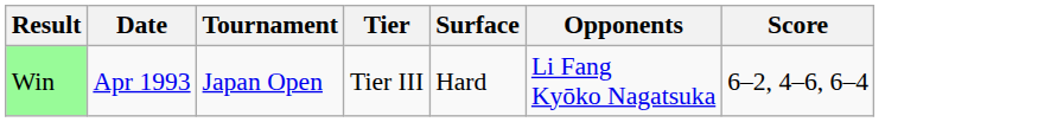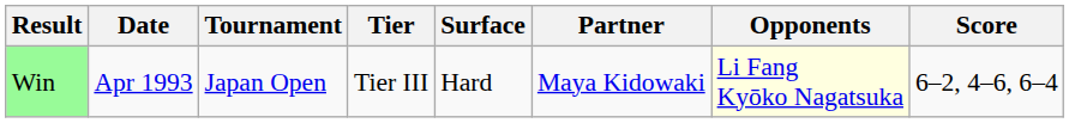+ column: Partner | Maya Kidowaki
Win | Opponents: no background -> lightyellow background
